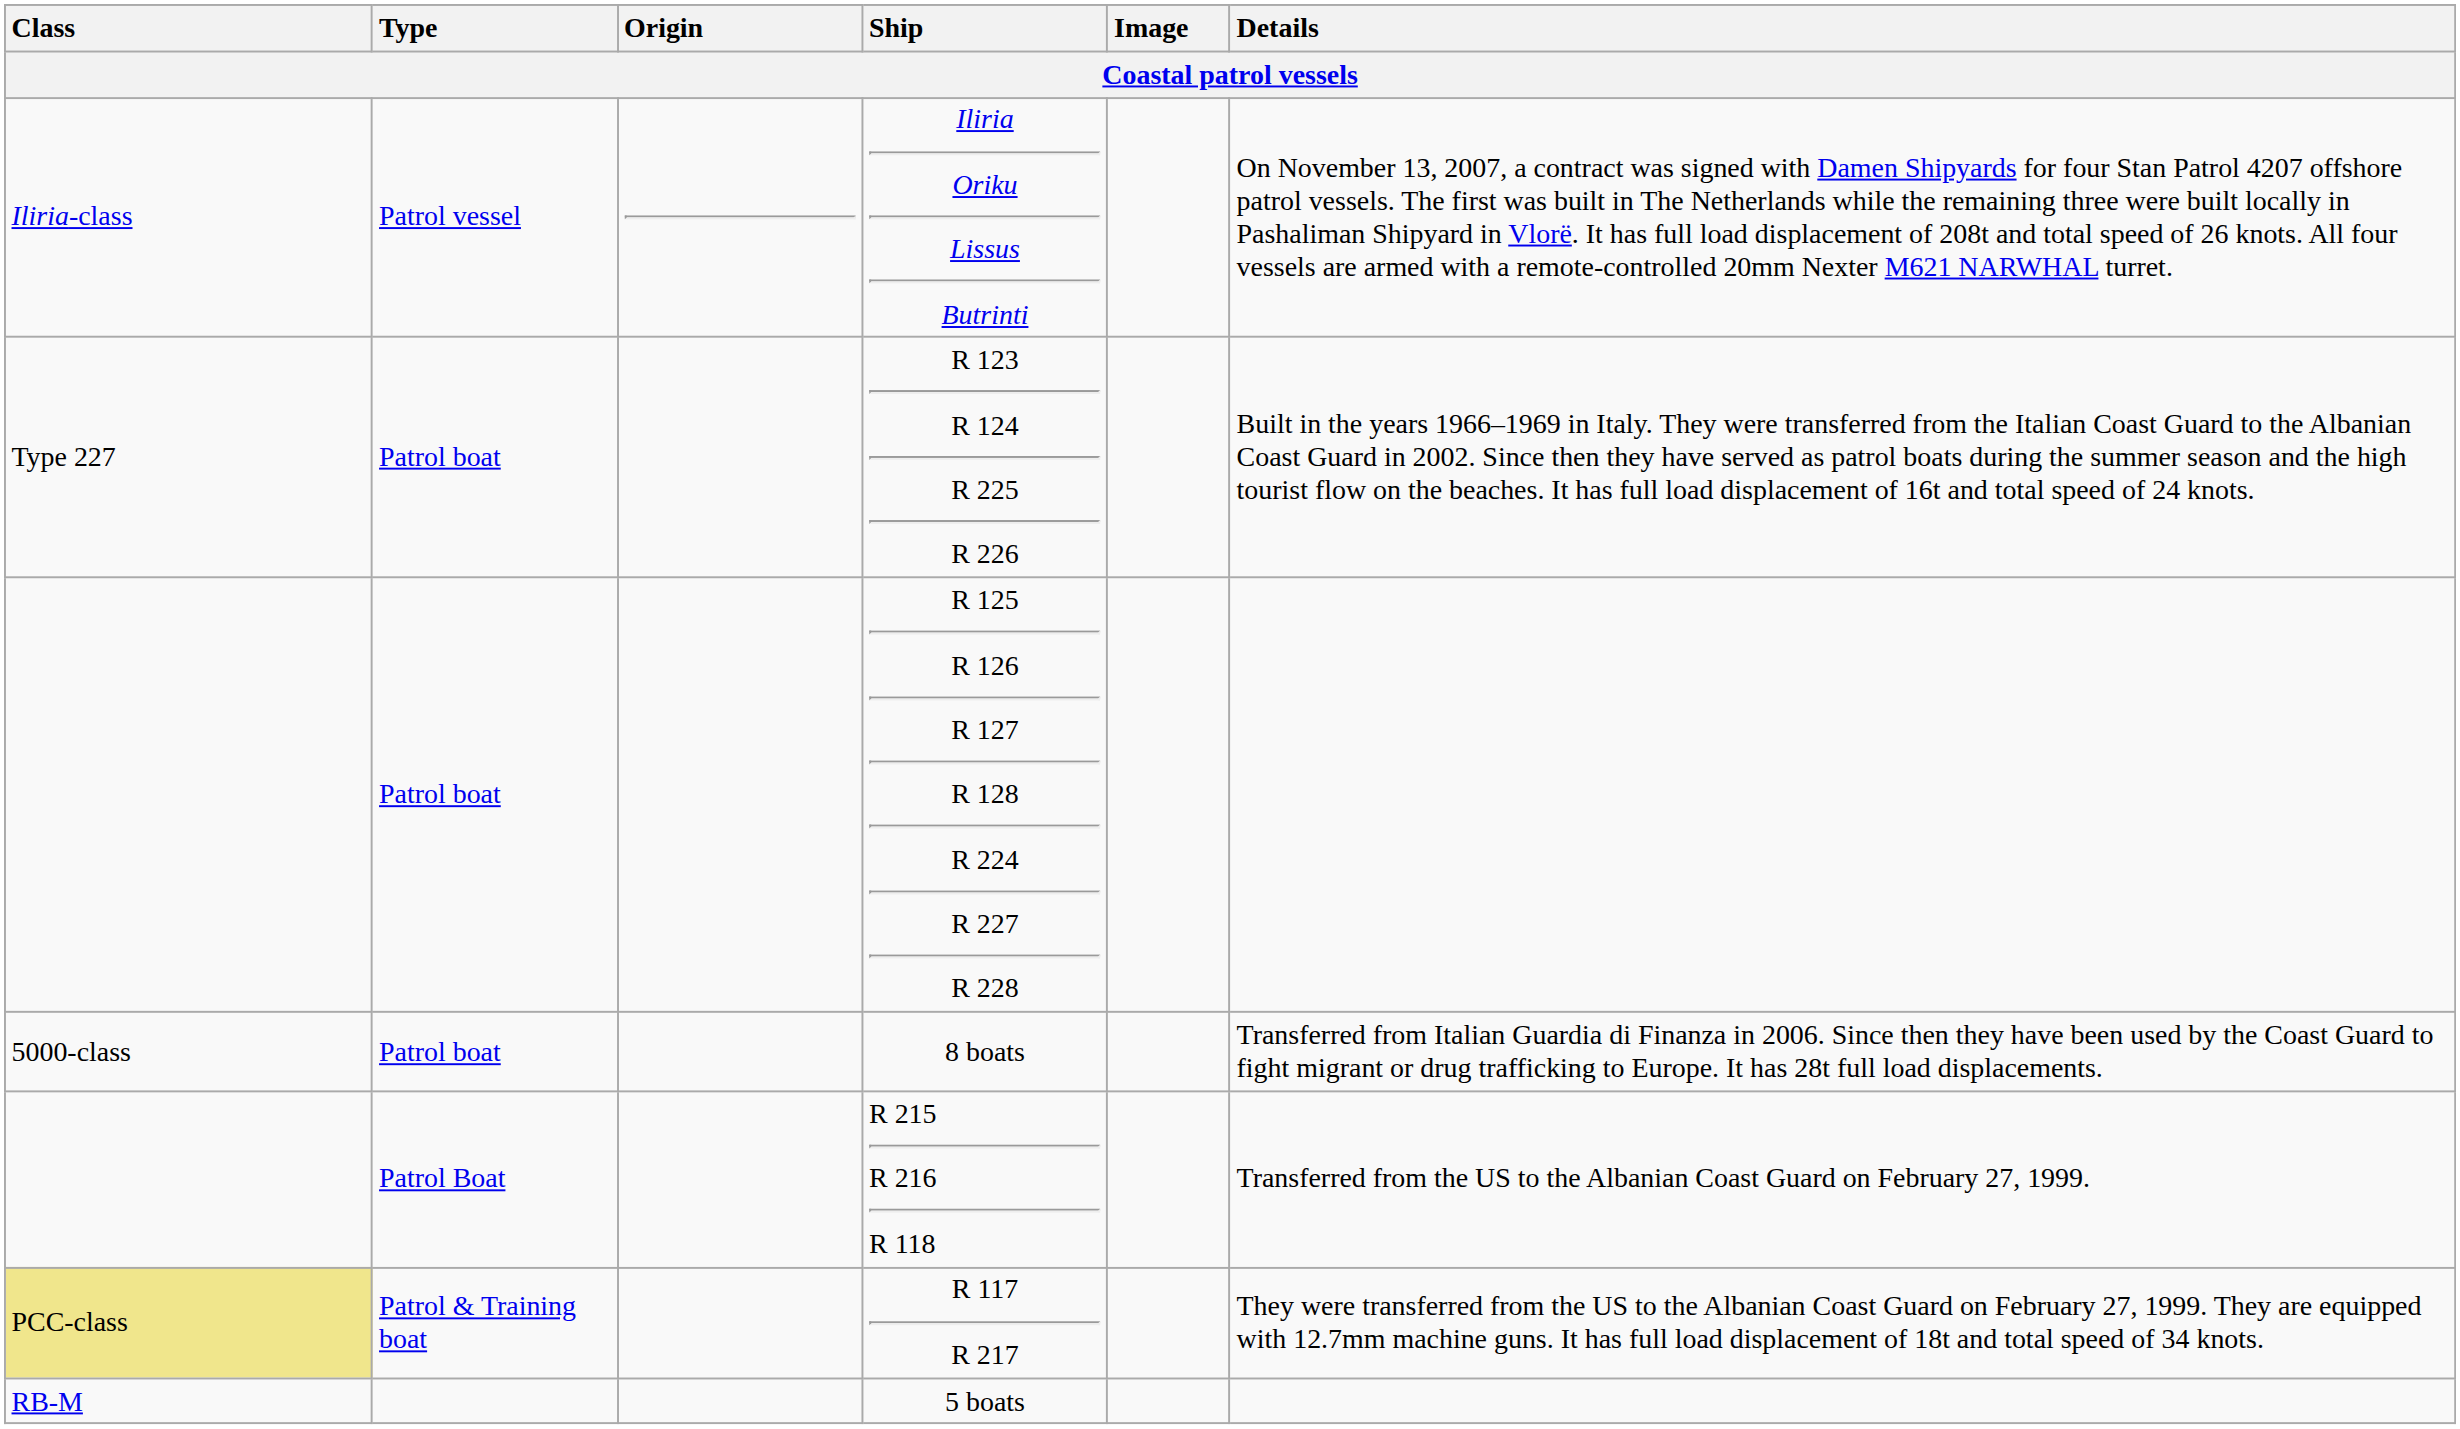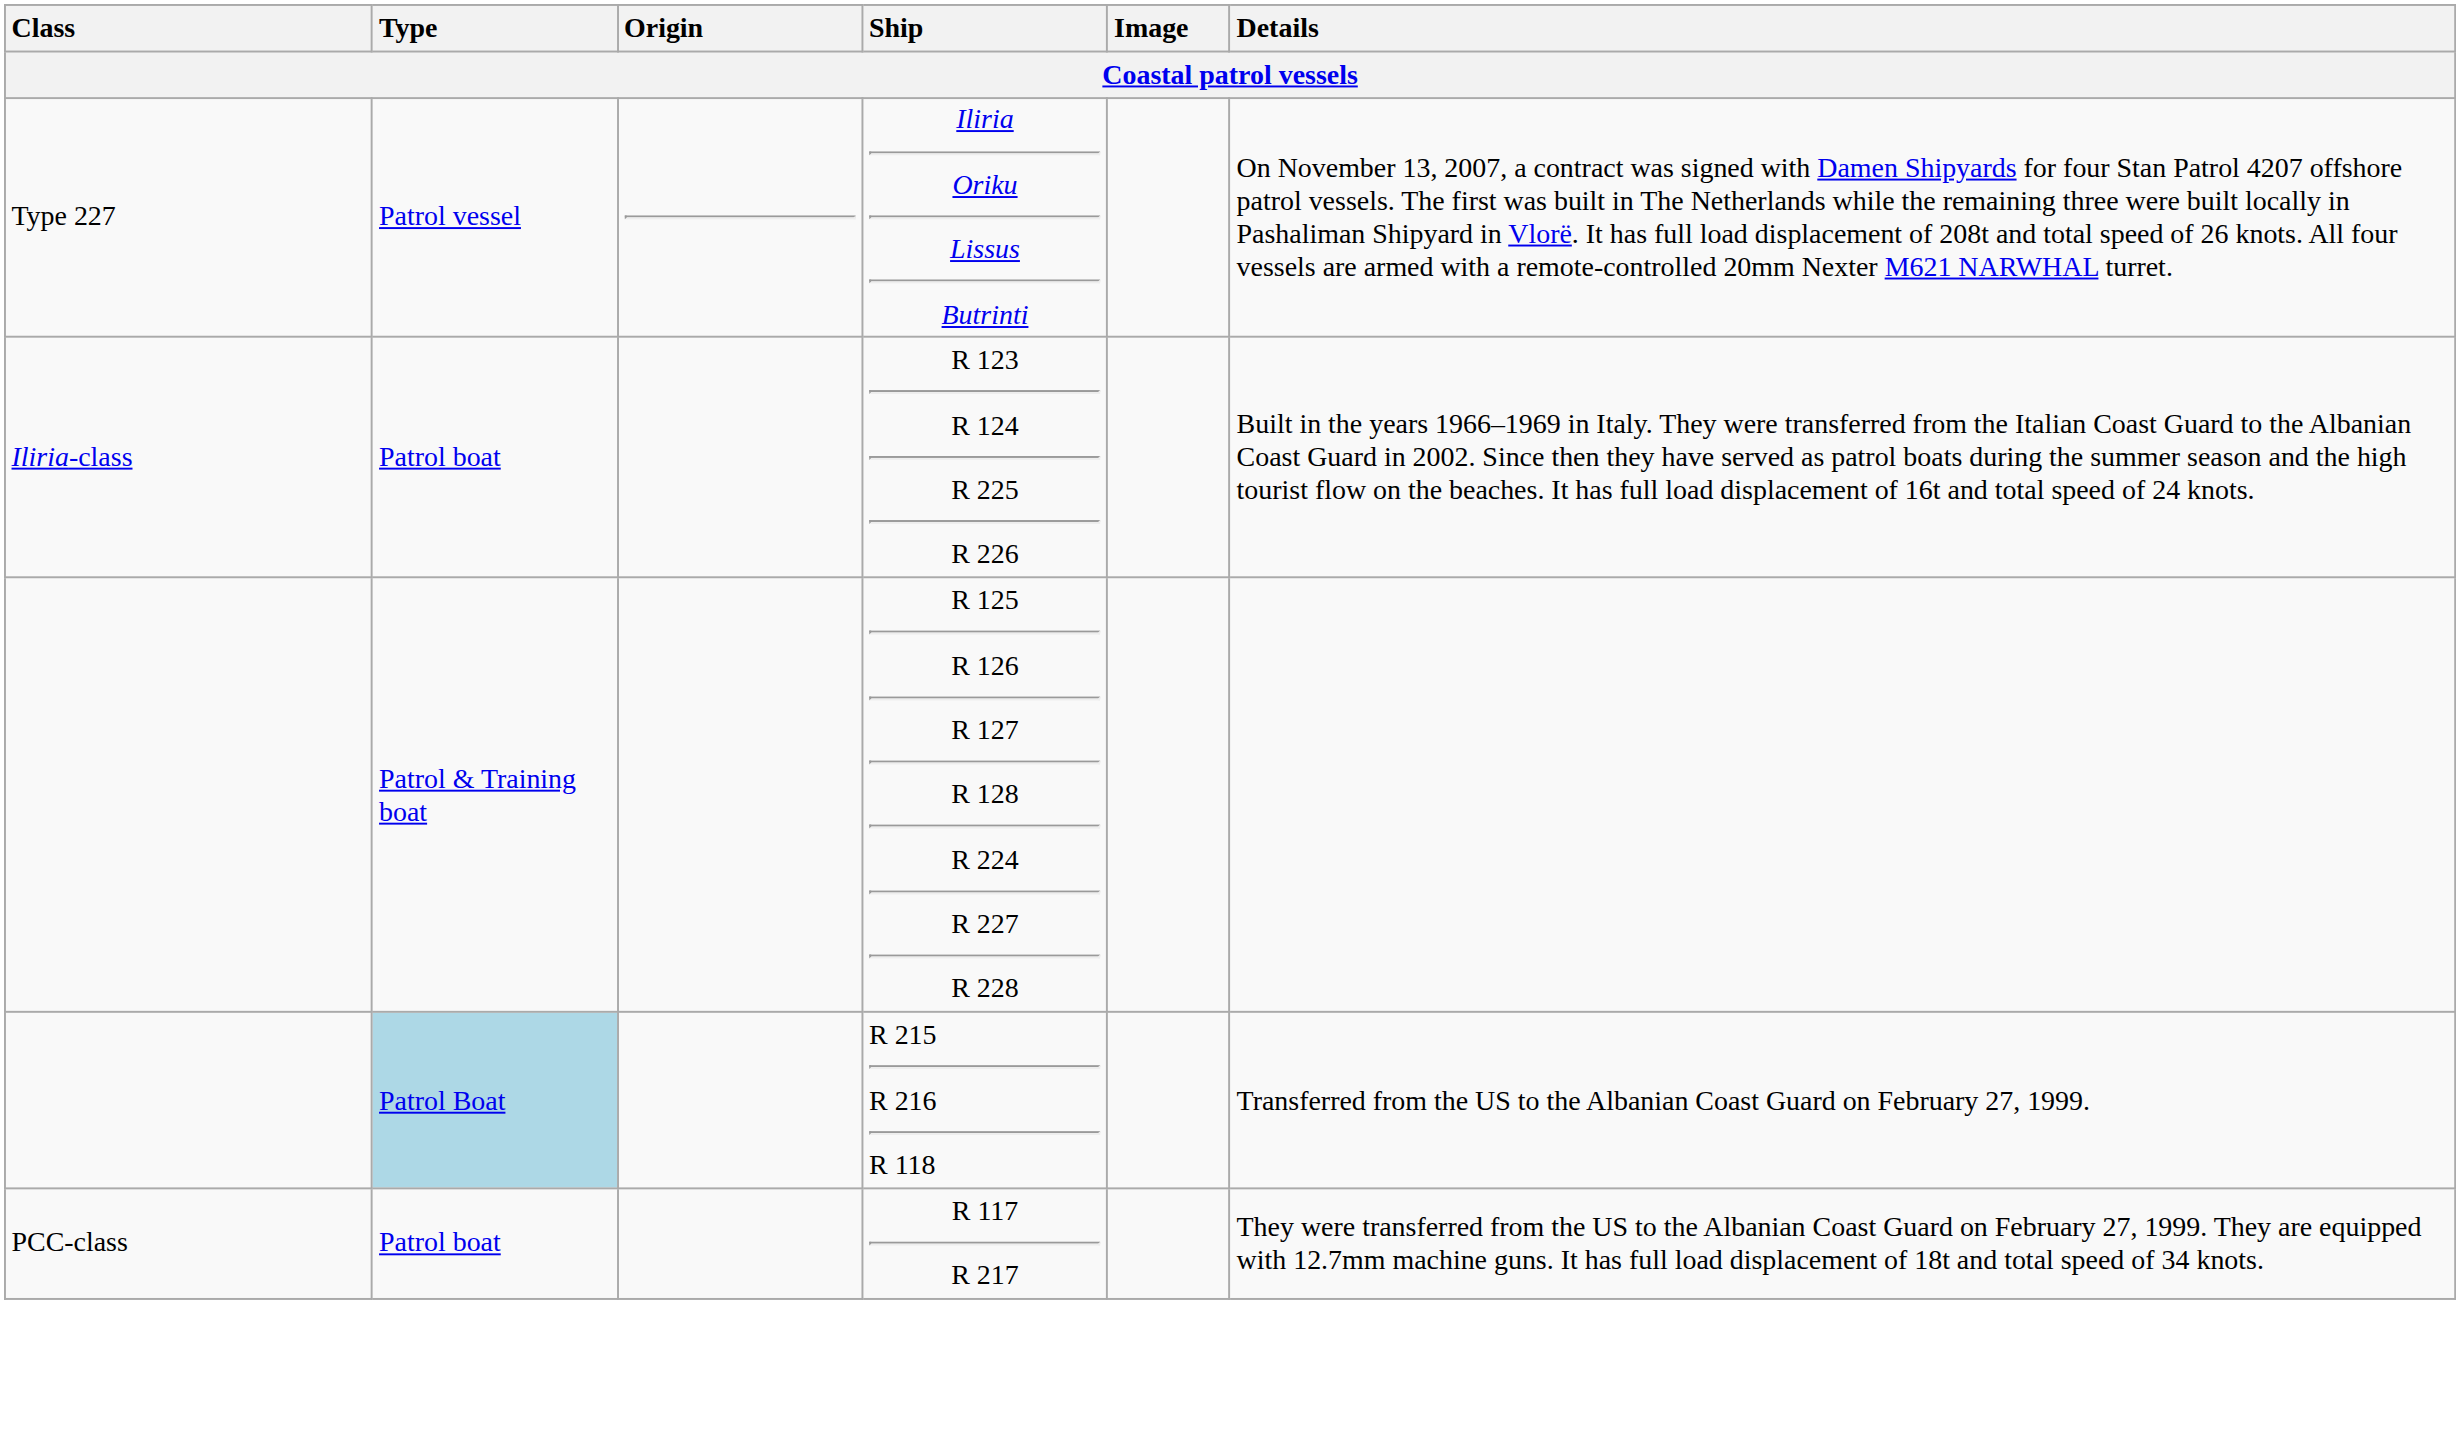Iliria Oriku Lissus Butrinti | Class: Iliria-class -> Type 227
R 123 R 124 R 225 R 226 | Class: Type 227 -> Iliria-class
R 125 R 126 R 127 R 128 R 224 R 227 R 228 | Type: Patrol boat -> Patrol & Training boat
- row: 5000-class | Patrol boat | 8 boats | Transferred from Italian Guardia di Finanza in 2006. Since then they have been used by the Coast Guard to fight migrant or drug trafficking to Europe. It has 28t full load displacements.
R 215 R 216 R 118 | Type: no background -> lightblue background
R 117 R 217 | Class: khaki background -> no background
R 117 R 217 | Type: Patrol & Training boat -> Patrol boat
- row: RB-M | 5 boats
